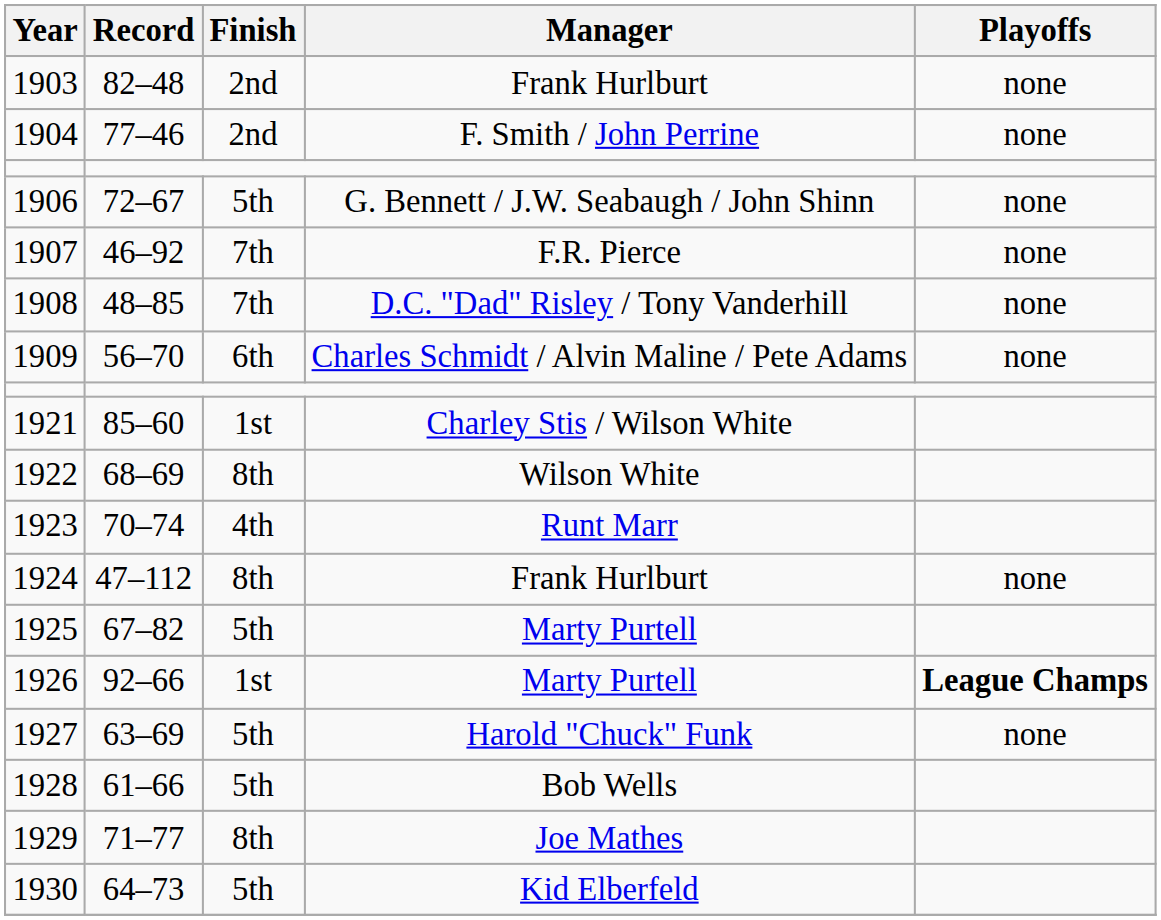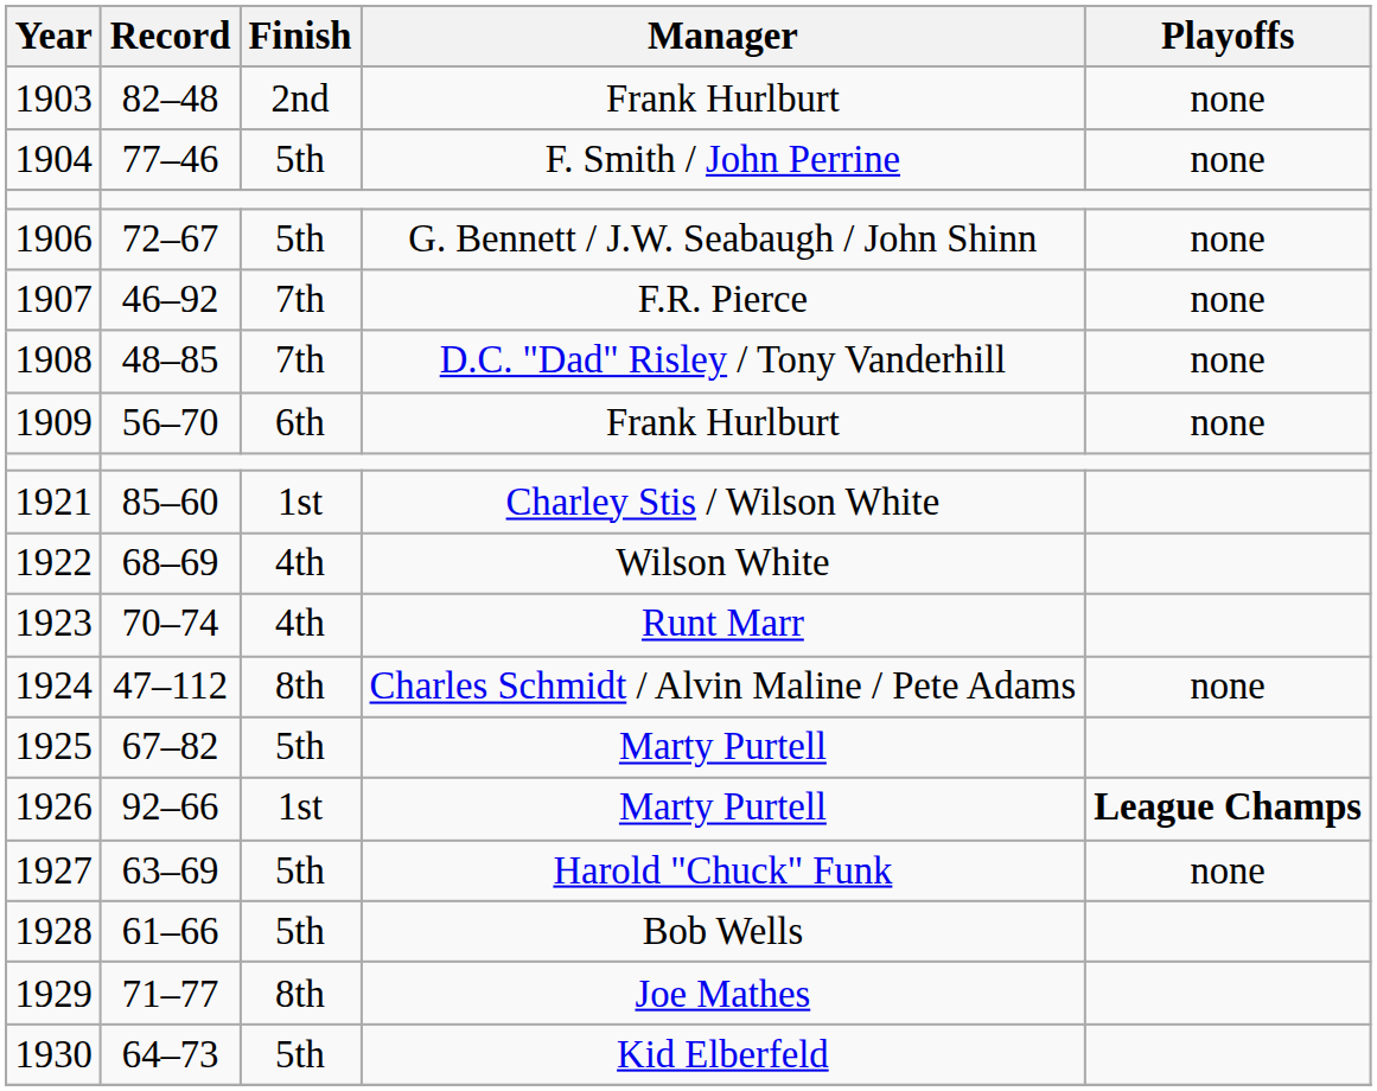1904 | Finish: 2nd -> 5th
1909 | Manager: Charles Schmidt / Alvin Maline / Pete Adams -> Frank Hurlburt
1922 | Finish: 8th -> 4th
1924 | Manager: Frank Hurlburt -> Charles Schmidt / Alvin Maline / Pete Adams
